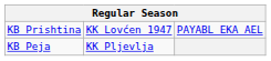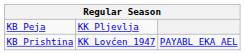rows swapped: KB Prishtina <-> KB Peja
